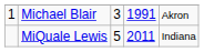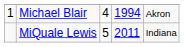Michael Blair | column 3: 3 -> 4
Michael Blair | column 4: 1991 -> 1994
